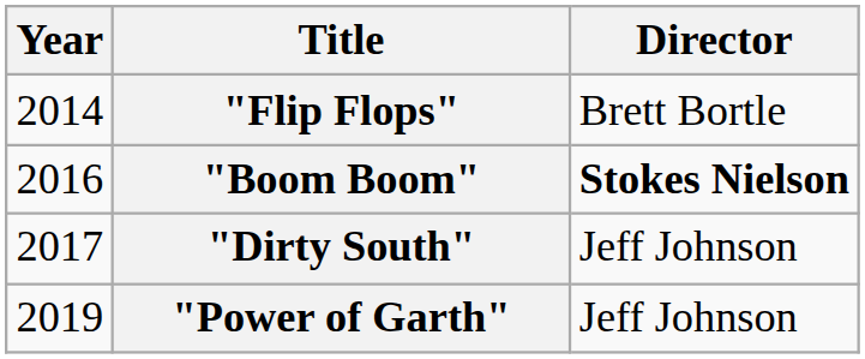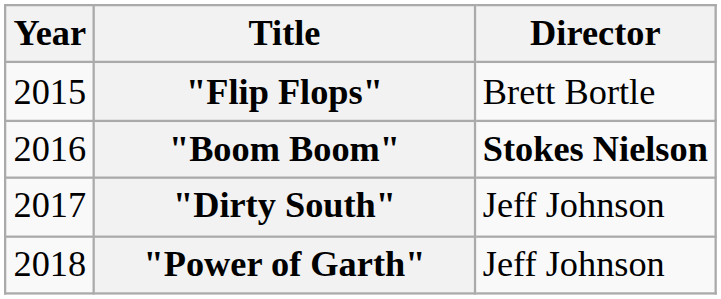"Flip Flops" | Year: 2014 -> 2015
"Power of Garth" | Year: 2019 -> 2018
